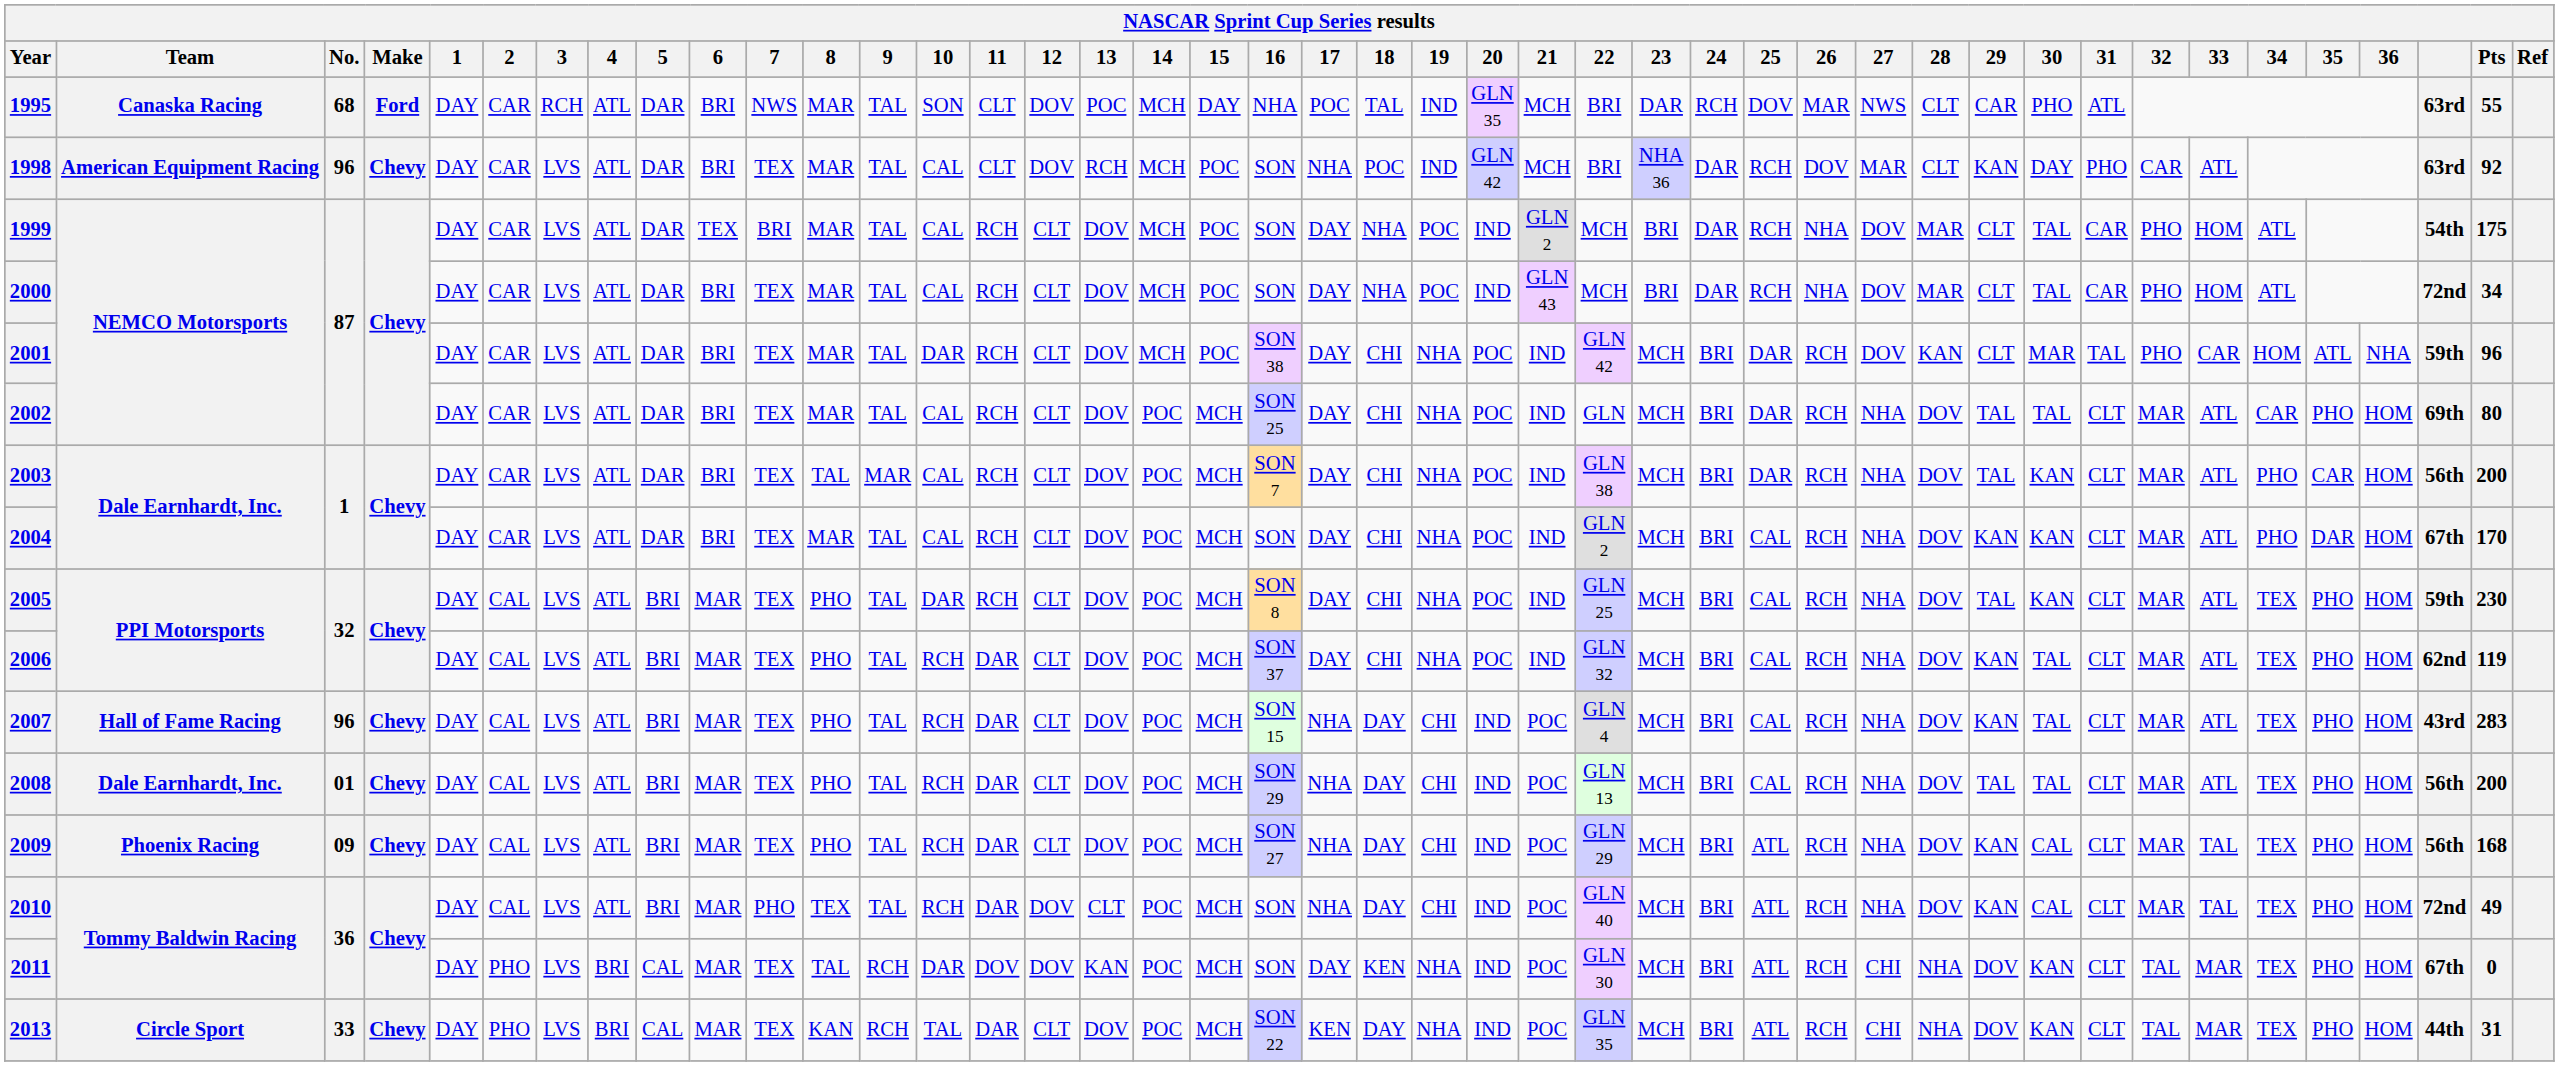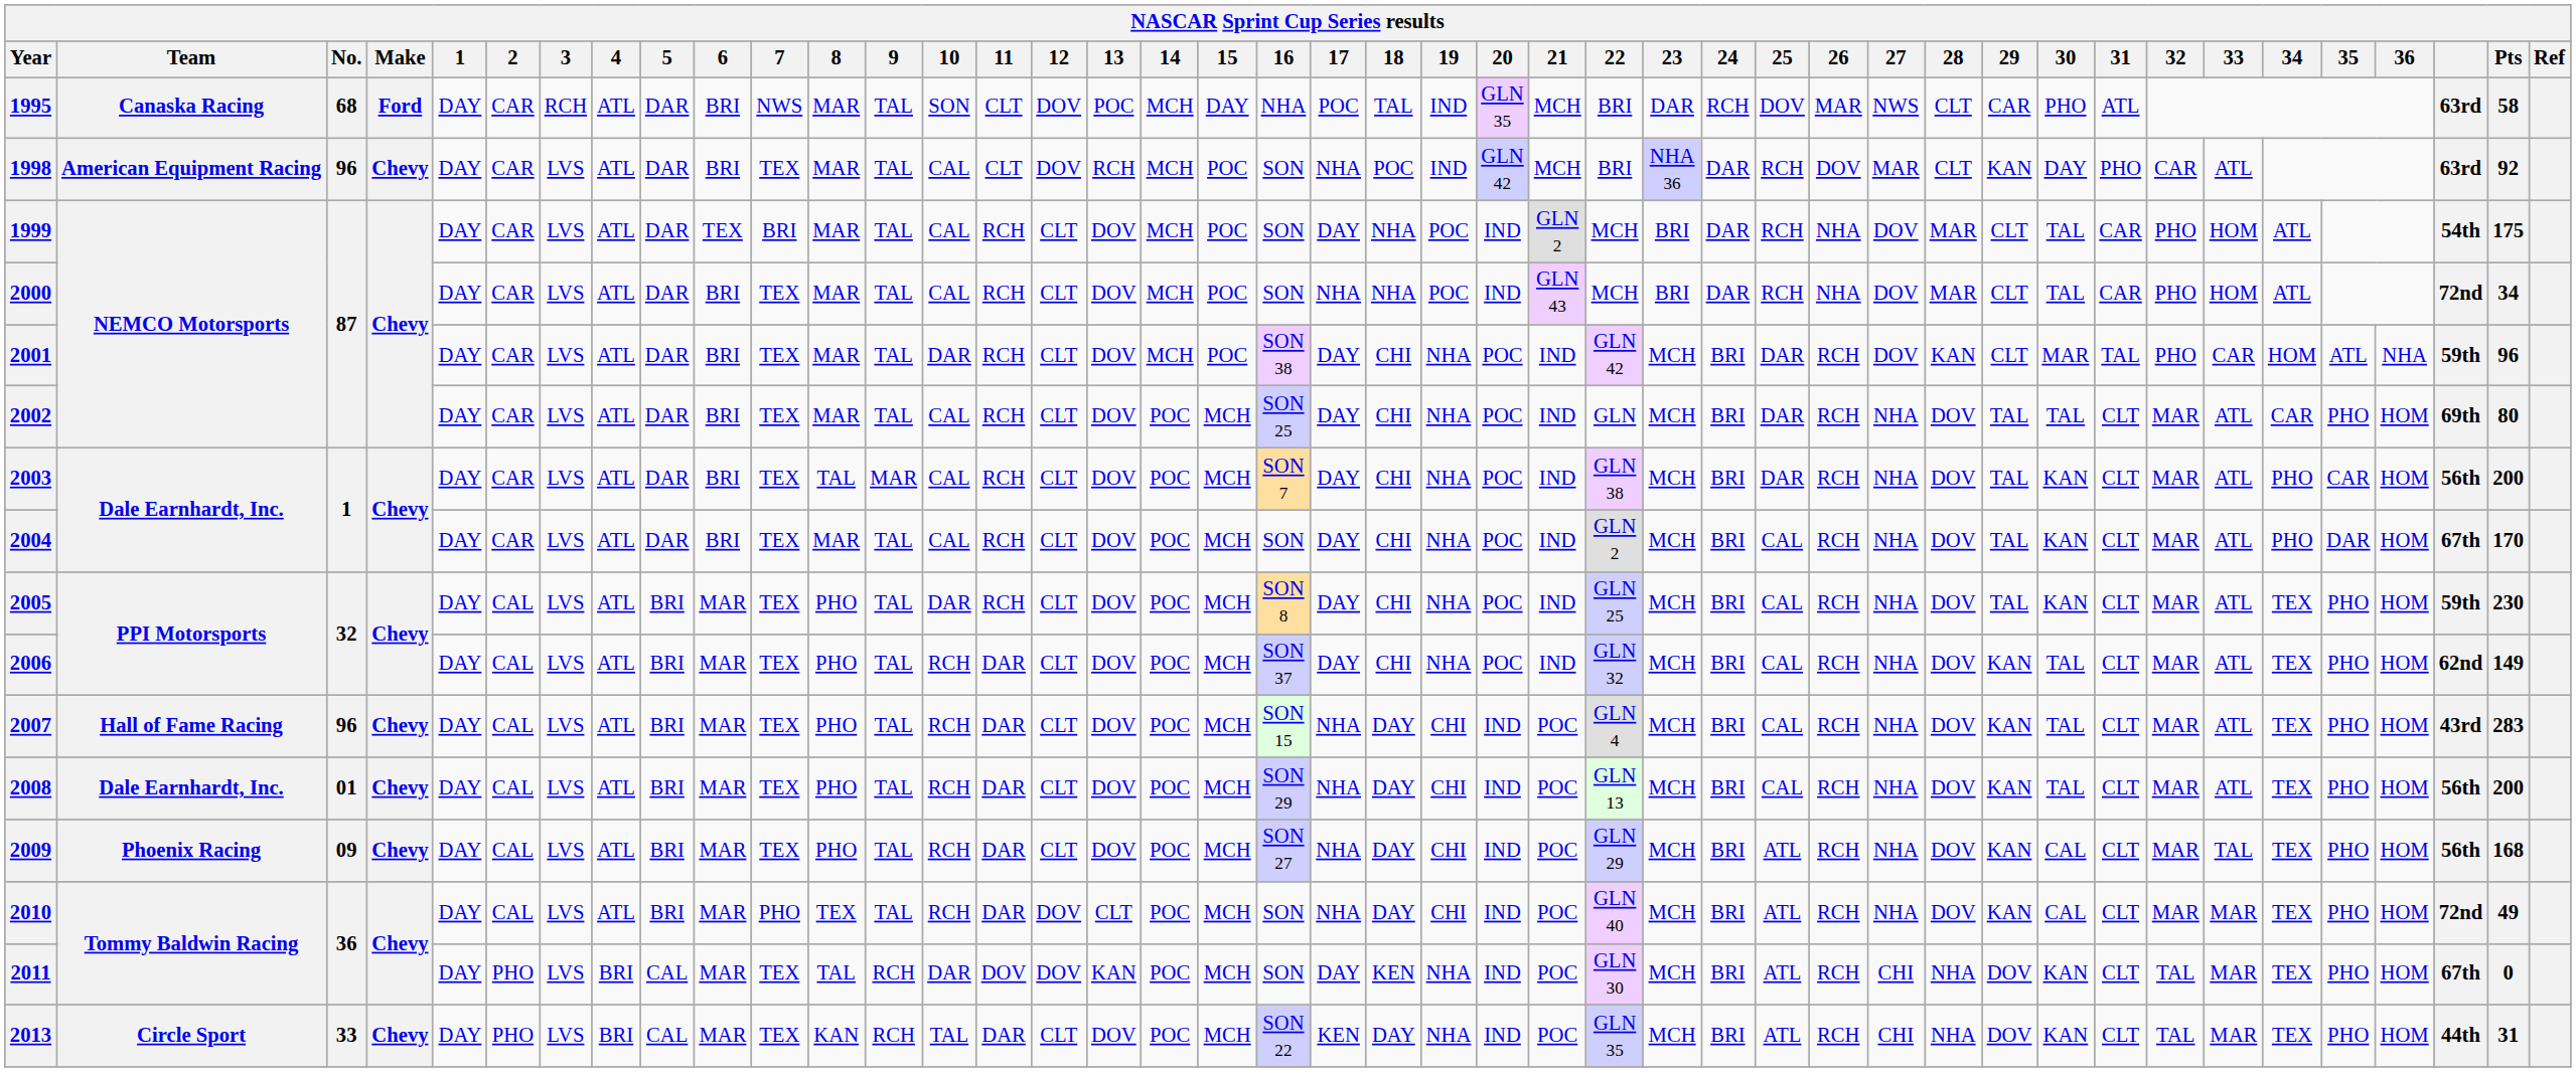1995 | Pts: 55 -> 58
2000 | 17: DAY -> NHA
2004 | 29: KAN -> TAL
2006 | Pts: 119 -> 149
2008 | 29: TAL -> KAN
2010 | 33: TAL -> MAR
